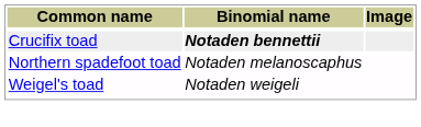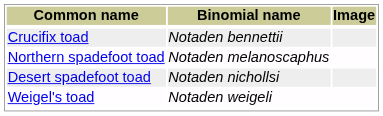Crucifix toad | Binomial name: bold -> normal
+ row: Desert spadefoot toad | Notaden nichollsi
